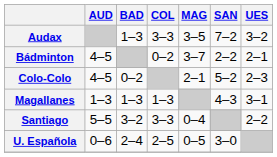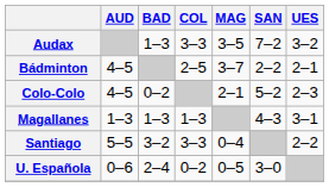Bádminton | COL: 0–2 -> 2–5
U. Española | COL: 2–5 -> 0–2
